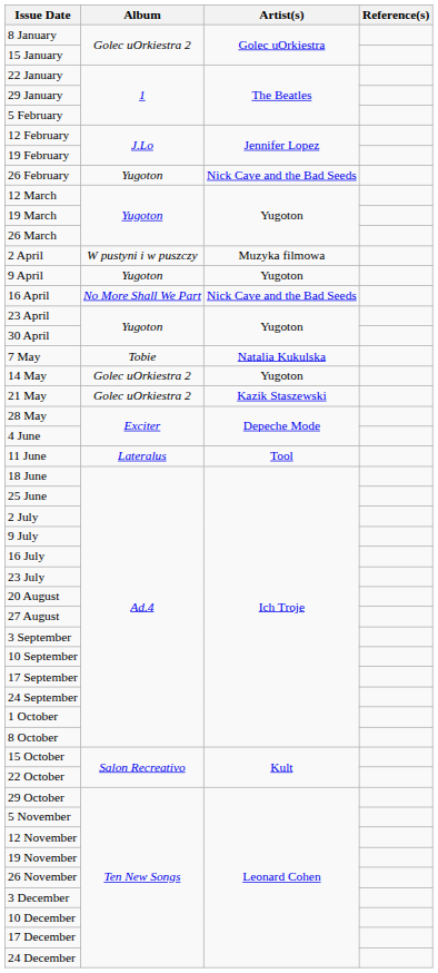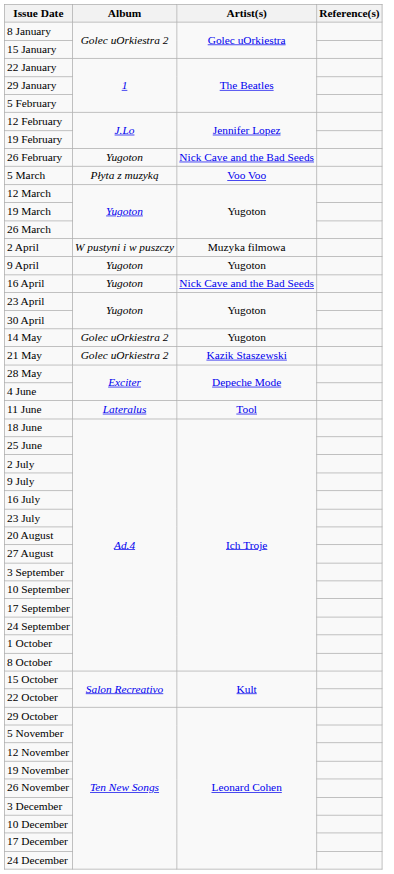+ row: 5 March | Płyta z muzyką | Voo Voo
16 April | Album: No More Shall We Part -> Yugoton
- row: 7 May | Tobie | Natalia Kukulska
